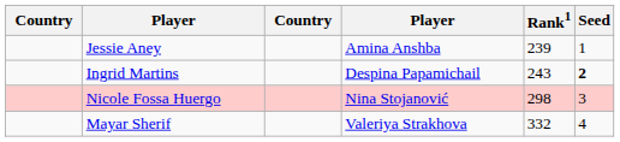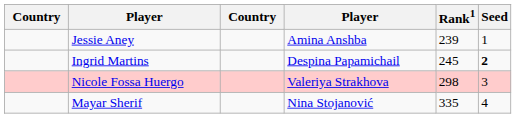Ingrid Martins | Rank1: 243 -> 245
Nicole Fossa Huergo | column 4: Nina Stojanović -> Valeriya Strakhova
Mayar Sherif | column 4: Valeriya Strakhova -> Nina Stojanović
Mayar Sherif | Rank1: 332 -> 335
